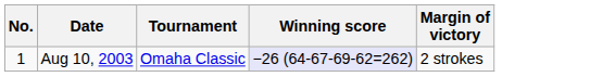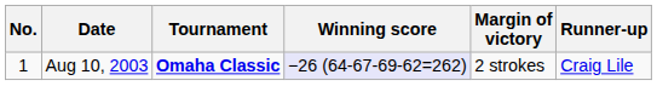+ column: Runner-up | Craig Lile
Aug 10, 2003 | Tournament: normal -> bold
